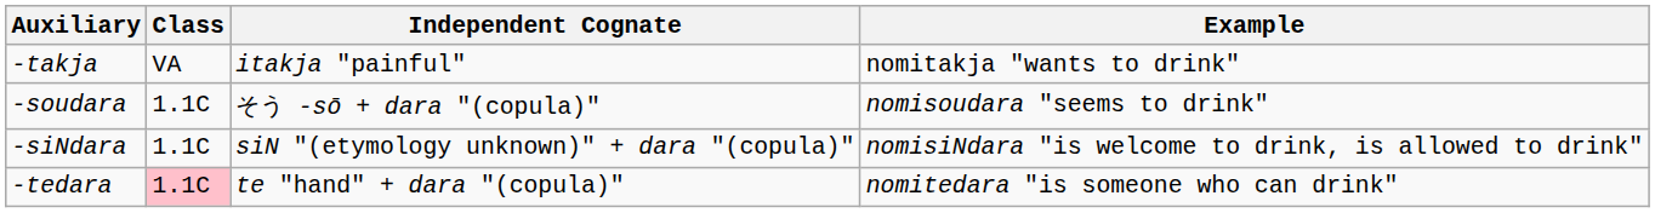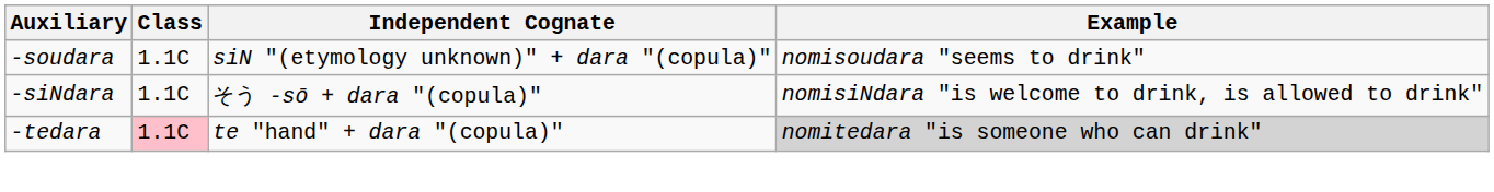- row: -takja | VA | itakja "painful" | nomitakja "wants to drink"
-soudara | Independent Cognate: そう -sō + dara "(copula)" -> siN "(etymology unknown)" + dara "(copula)"
-siNdara | Independent Cognate: siN "(etymology unknown)" + dara "(copula)" -> そう -sō + dara "(copula)"
-tedara | Example: no background -> lightgrey background
